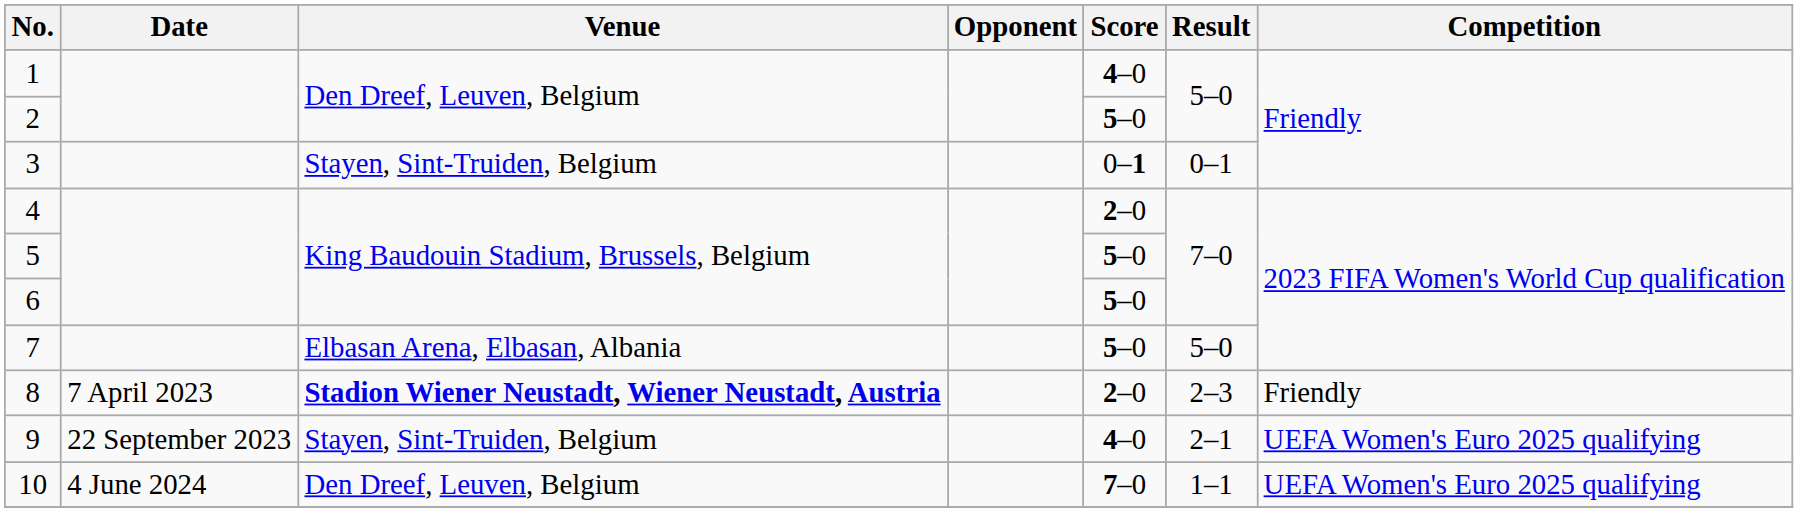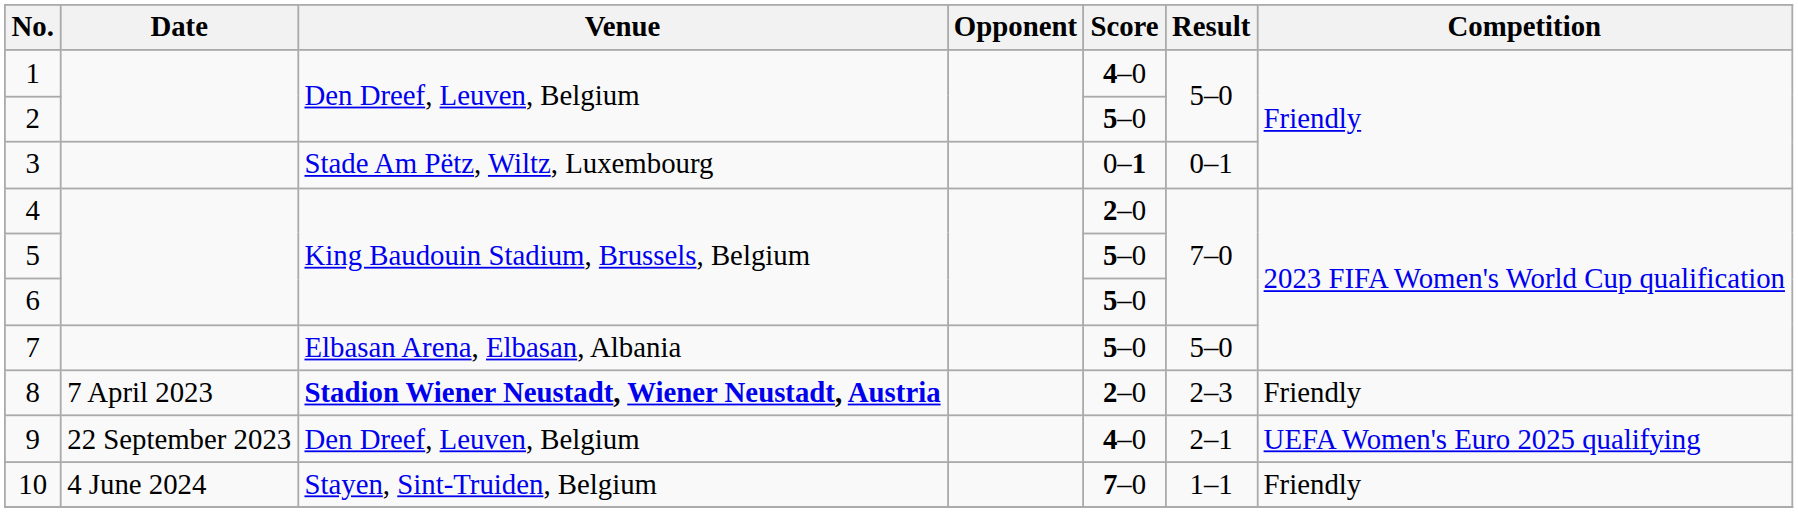3 | Venue: Stayen, Sint-Truiden, Belgium -> Stade Am Pëtz, Wiltz, Luxembourg
9 | Venue: Stayen, Sint-Truiden, Belgium -> Den Dreef, Leuven, Belgium
10 | Venue: Den Dreef, Leuven, Belgium -> Stayen, Sint-Truiden, Belgium
10 | Competition: UEFA Women's Euro 2025 qualifying -> Friendly
